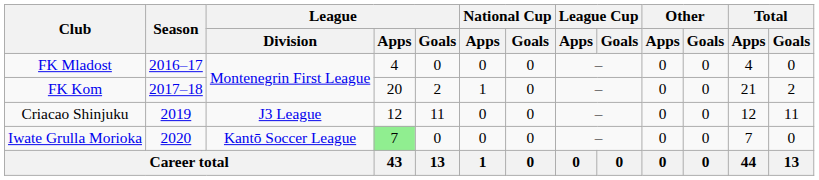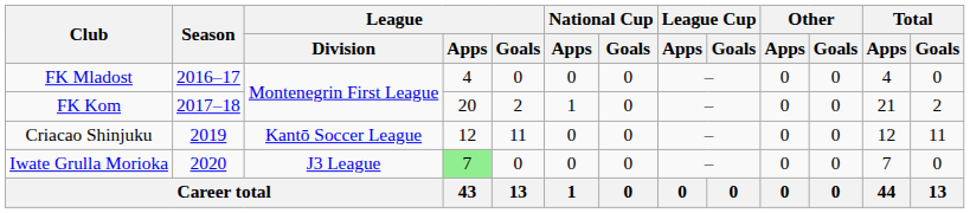Criacao Shinjuku | League / Division: J3 League -> Kantō Soccer League
Iwate Grulla Morioka | League / Division: Kantō Soccer League -> J3 League
